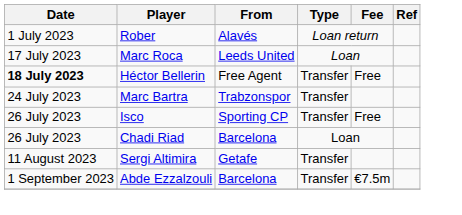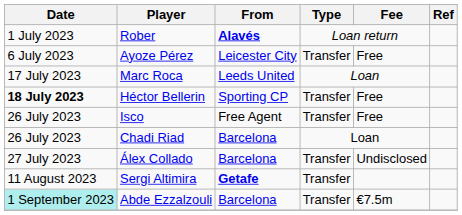Rober | From: normal -> bold
+ row: 6 July 2023 | Ayoze Pérez | Leicester City | Transfer | Free
Héctor Bellerin | From: Free Agent -> Sporting CP
- row: 24 July 2023 | Marc Bartra | Trabzonspor | Transfer
Isco | From: Sporting CP -> Free Agent
+ row: 27 July 2023 | Álex Collado | Barcelona | Transfer | Undisclosed
Sergi Altimira | From: normal -> bold
Abde Ezzalzouli | Date: no background -> paleturquoise background
